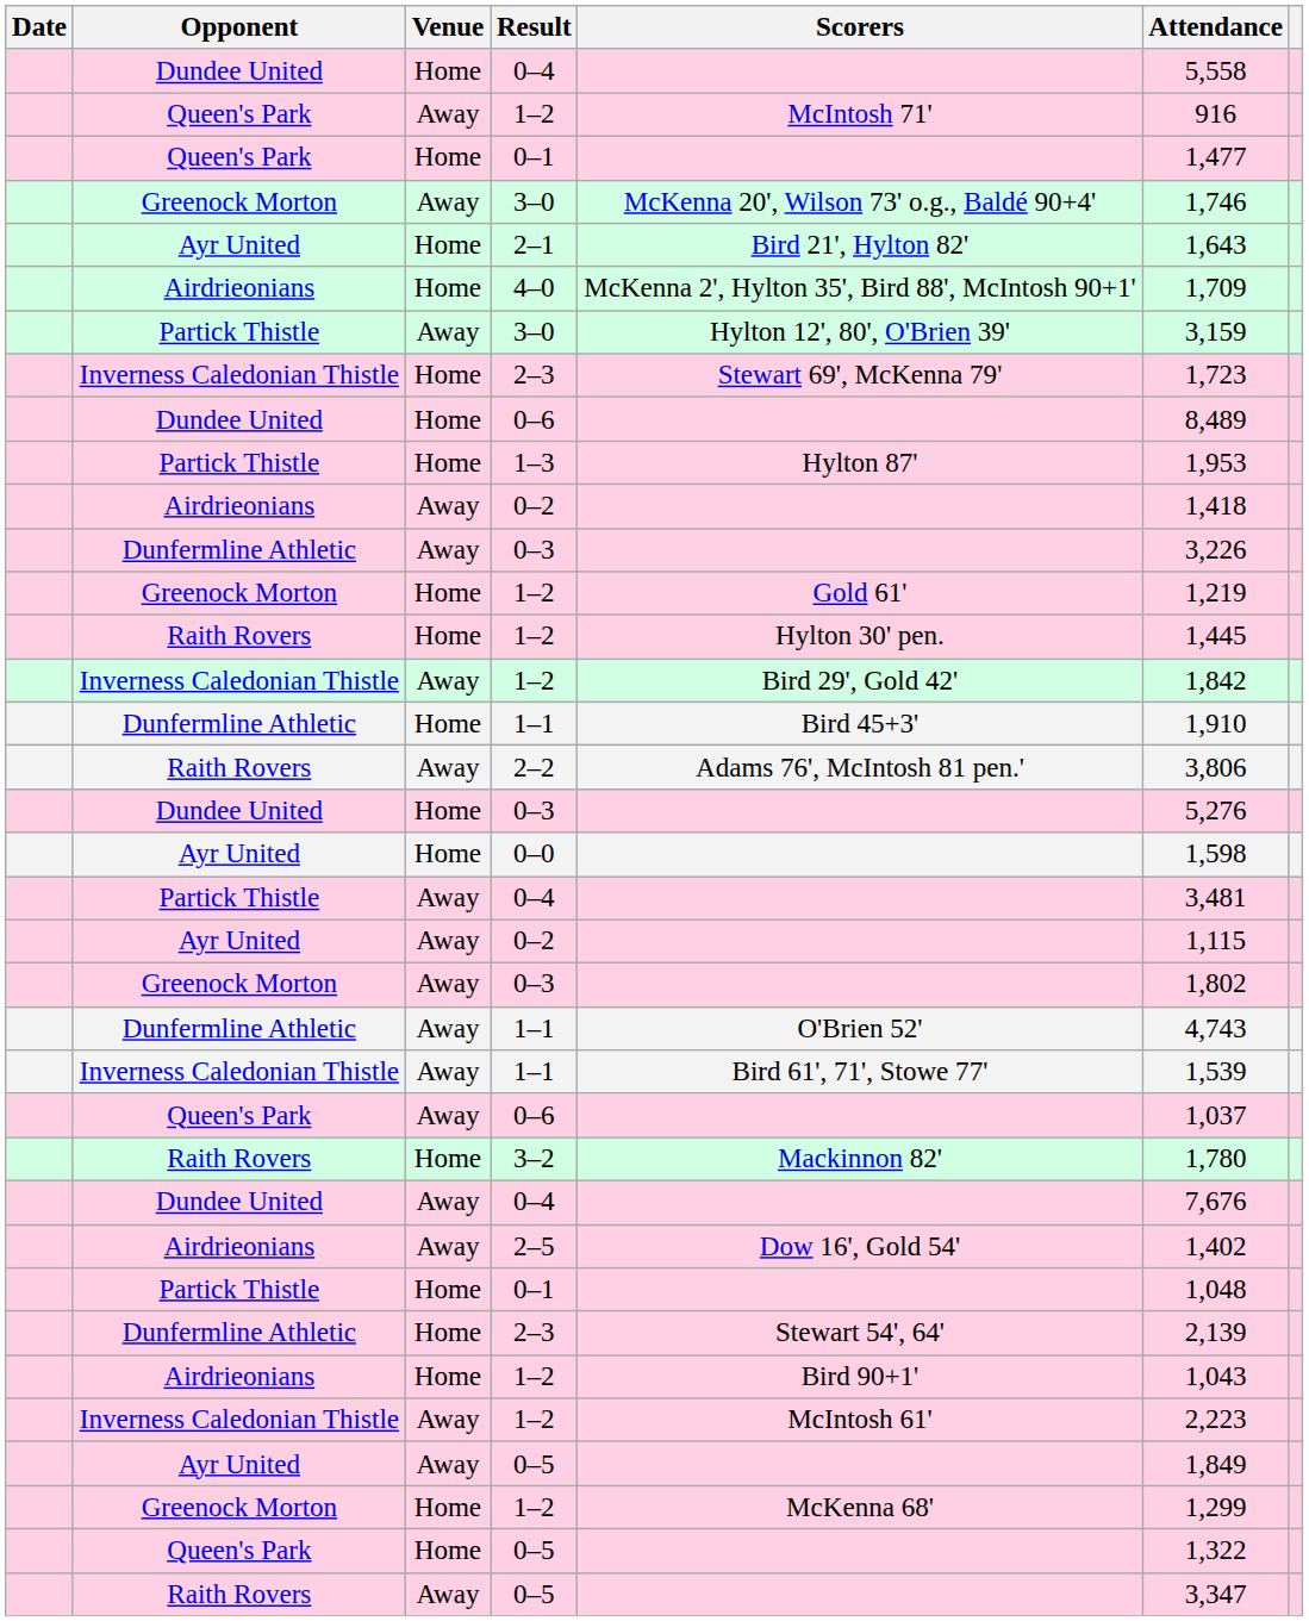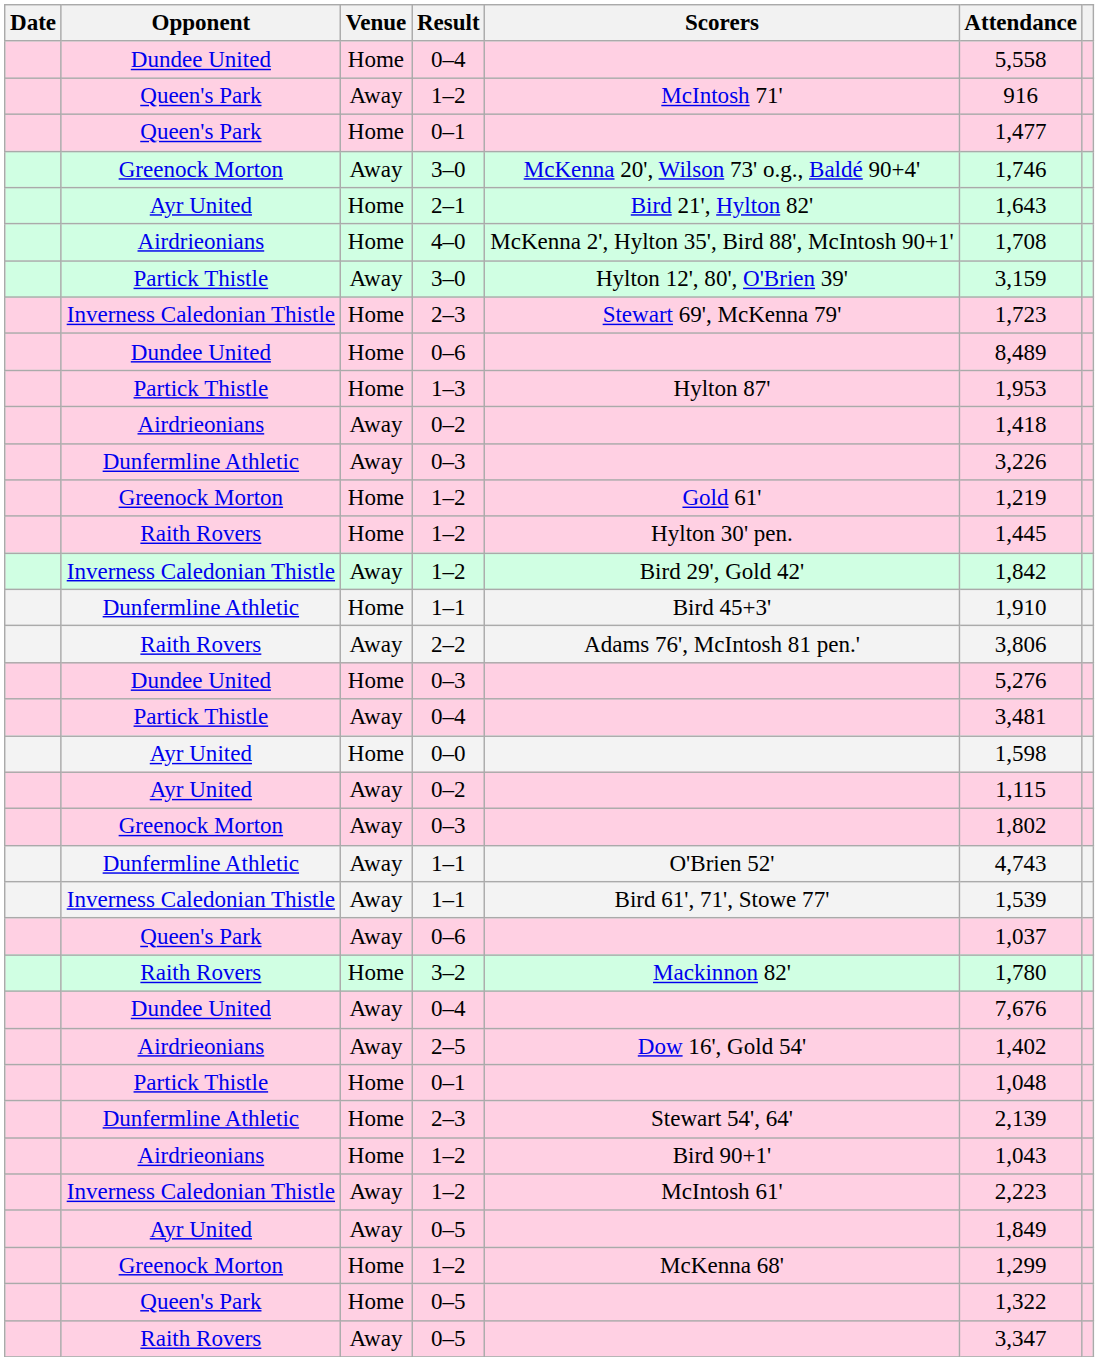4–0 | Attendance: 1,709 -> 1,708
rows swapped: Partick Thistle / 0–4 <-> 0–0
